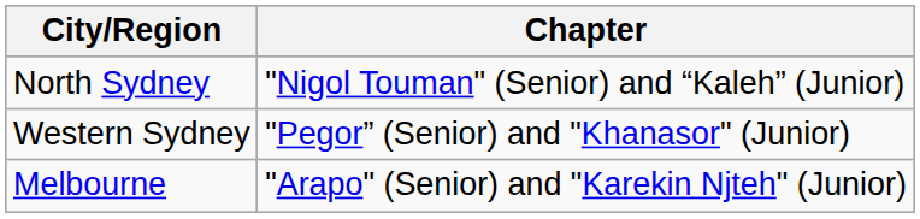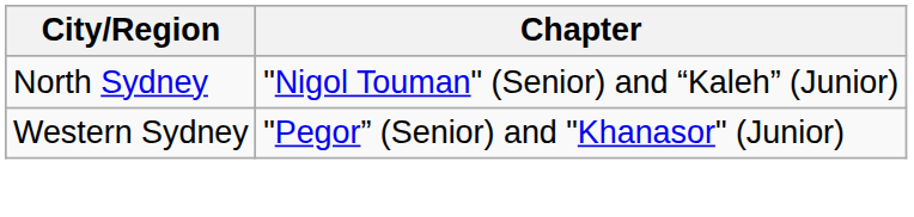- row: Melbourne | "Arapo" (Senior) and "Karekin Njteh" (Junior)
